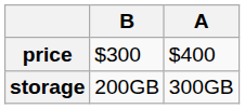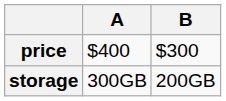columns swapped: A <-> B
